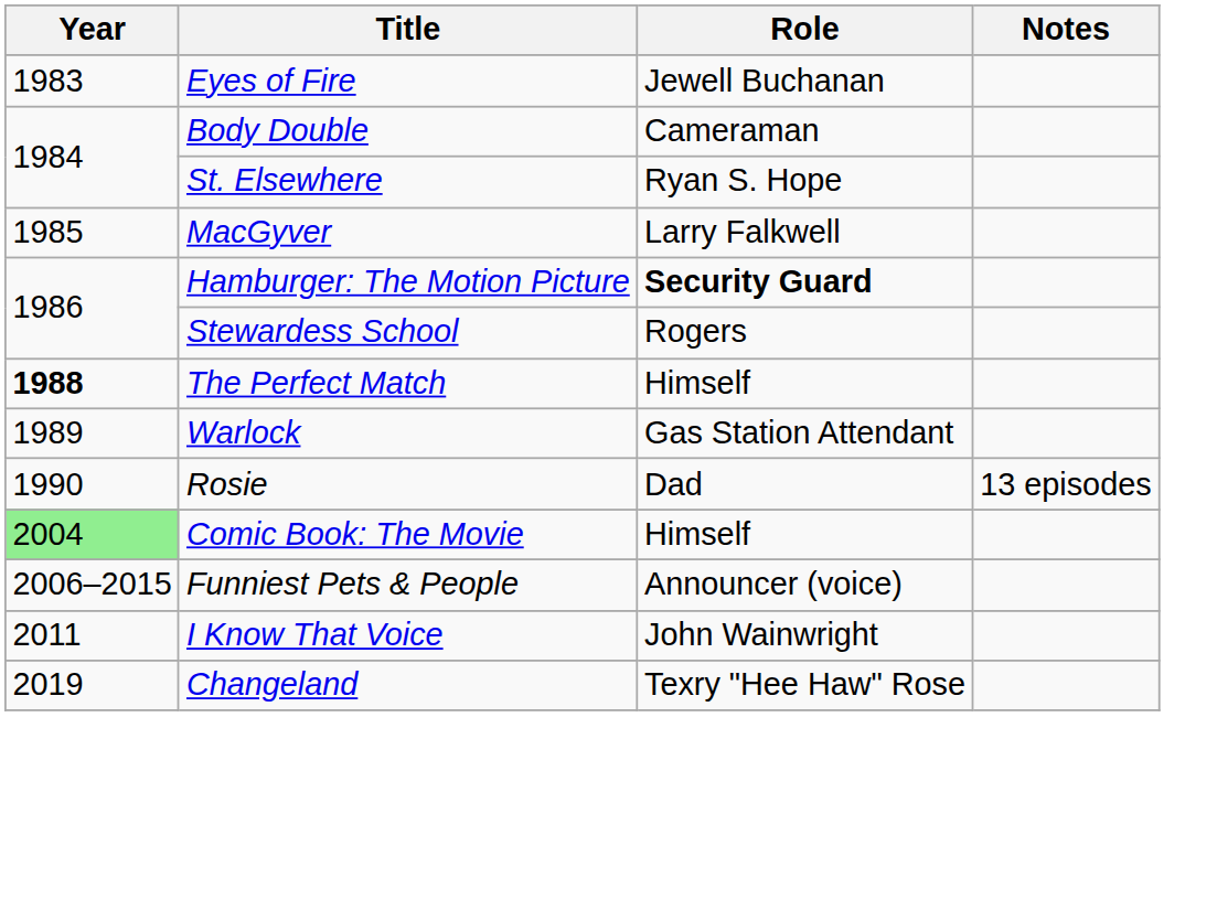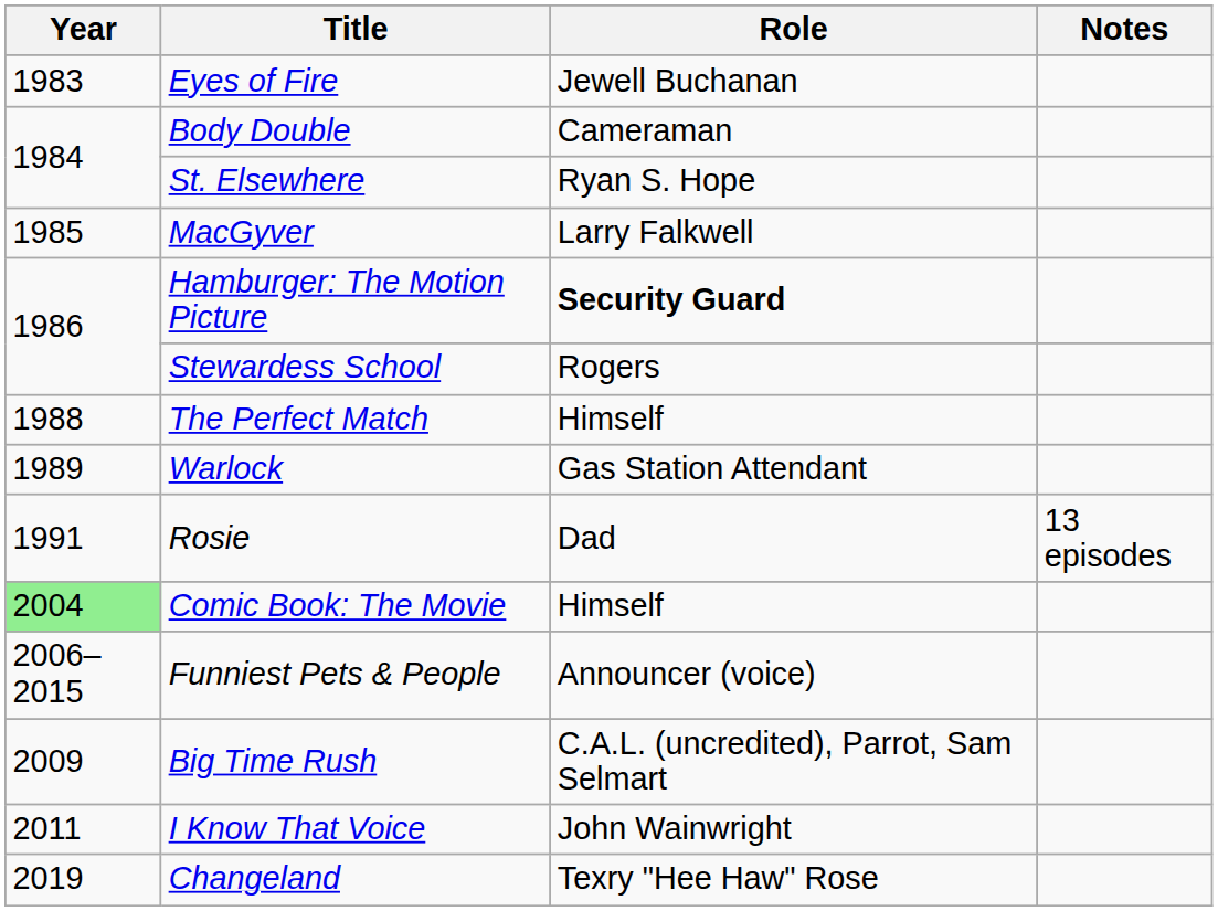The Perfect Match | Year: bold -> normal
Rosie | Year: 1990 -> 1991
+ row: 2009 | Big Time Rush | C.A.L. (uncredited), Parrot, Sam Selmart
